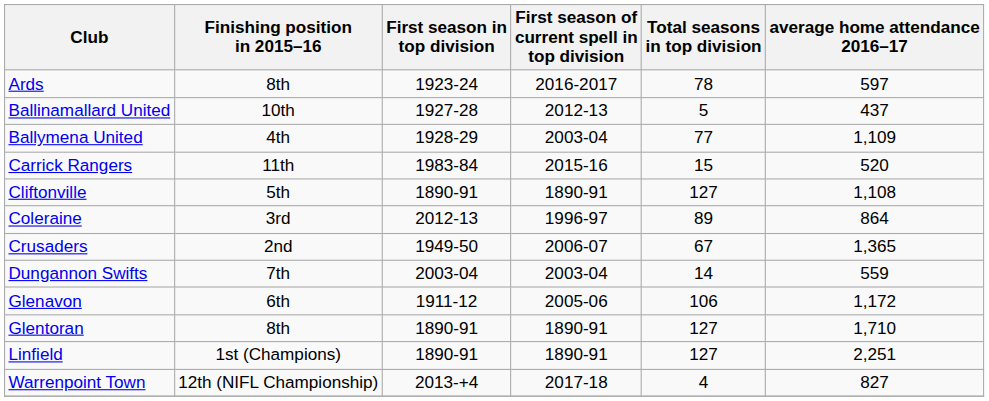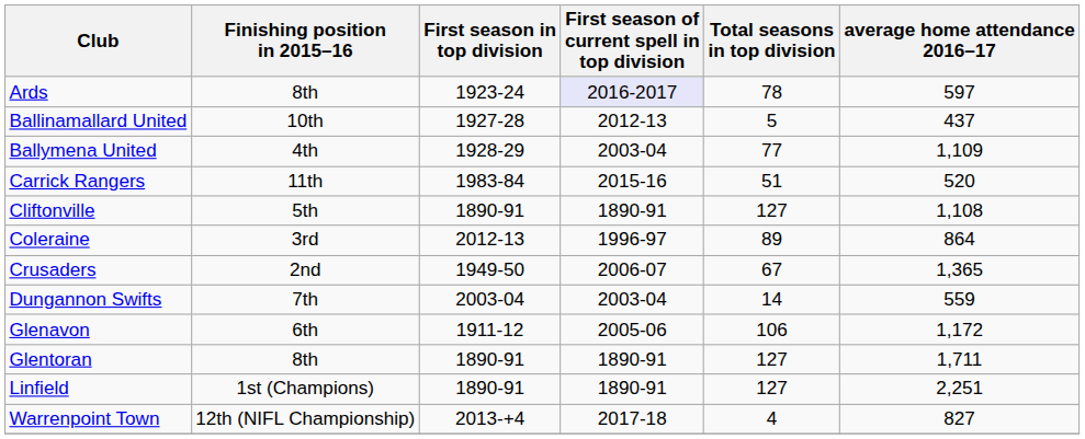Ards | First season of current spell in top division: no background -> lavender background
Carrick Rangers | Total seasons in top division: 15 -> 51
Glentoran | average home attendance 2016–17: 1,710 -> 1,711
